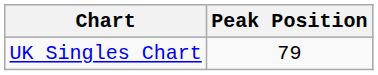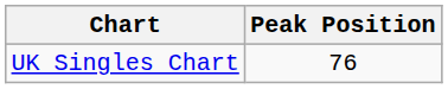UK Singles Chart | Peak Position: 79 -> 76
